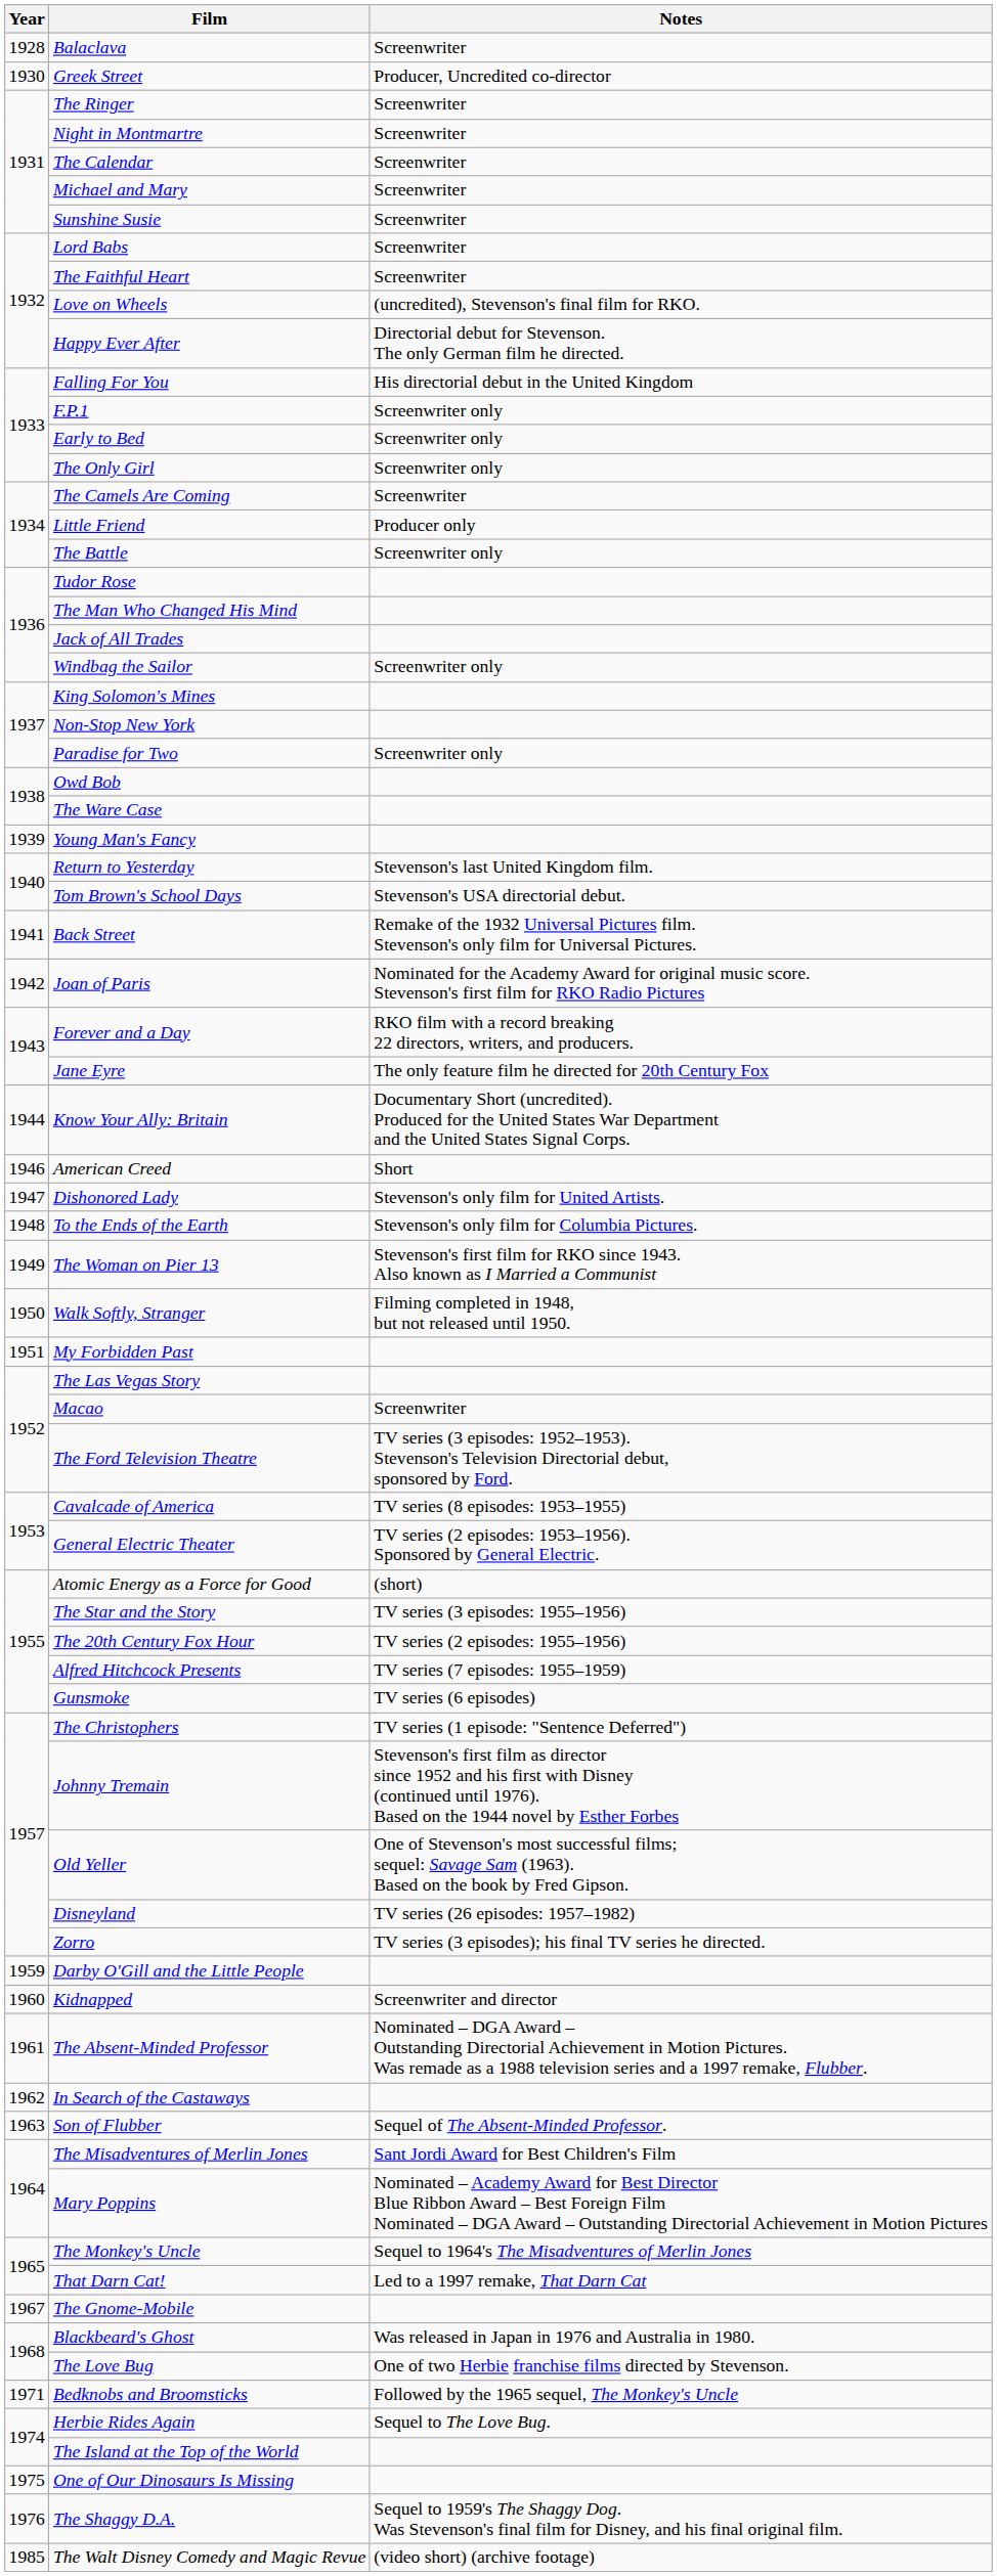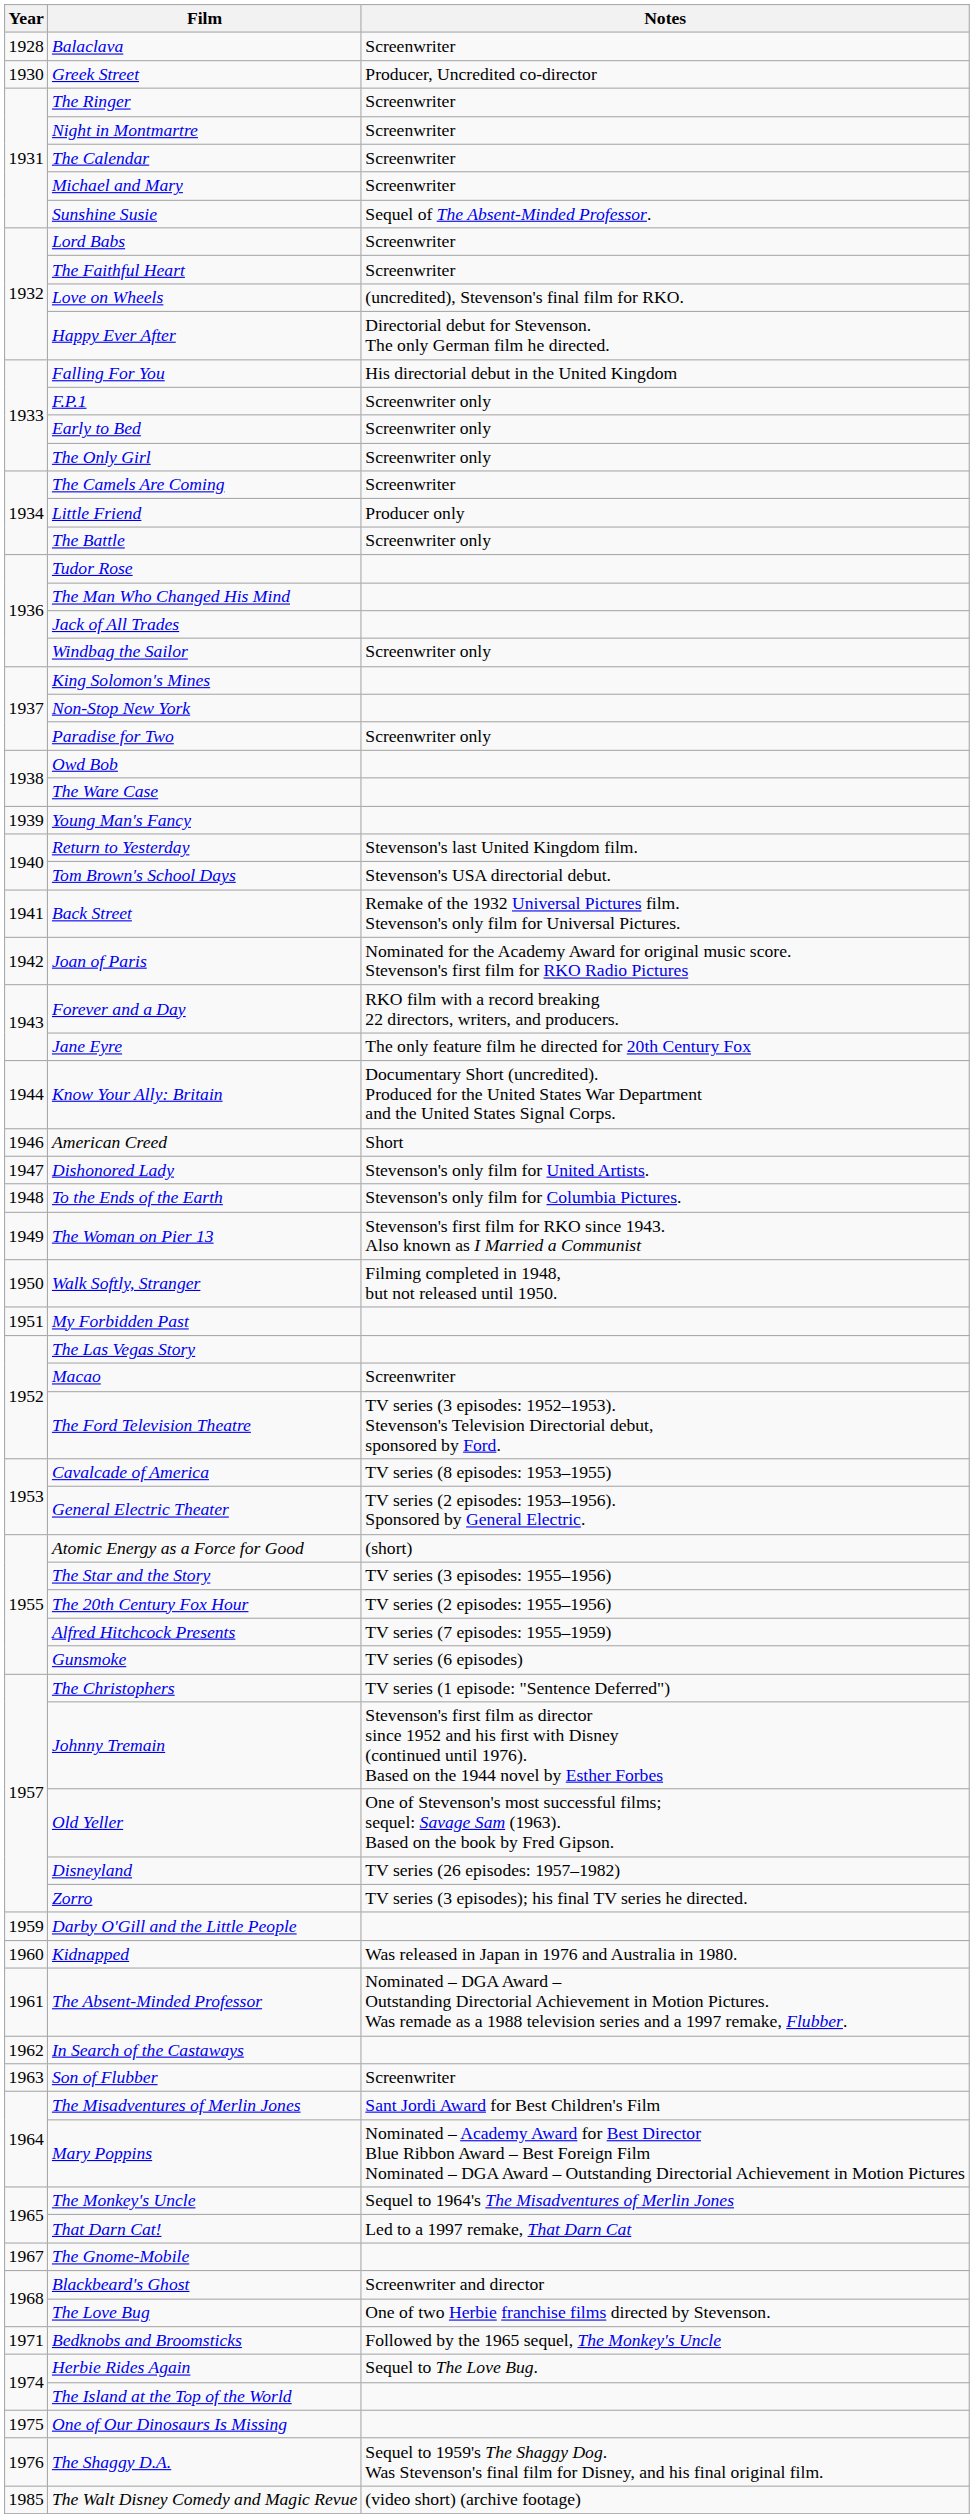Sunshine Susie | Notes: Screenwriter -> Sequel of The Absent-Minded Professor.
Kidnapped | Notes: Screenwriter and director -> Was released in Japan in 1976 and Australia in 1980.
Son of Flubber | Notes: Sequel of The Absent-Minded Professor. -> Screenwriter
Blackbeard's Ghost | Notes: Was released in Japan in 1976 and Australia in 1980. -> Screenwriter and director
